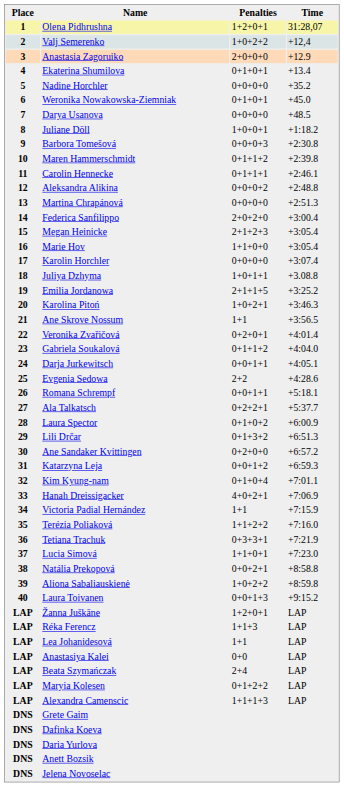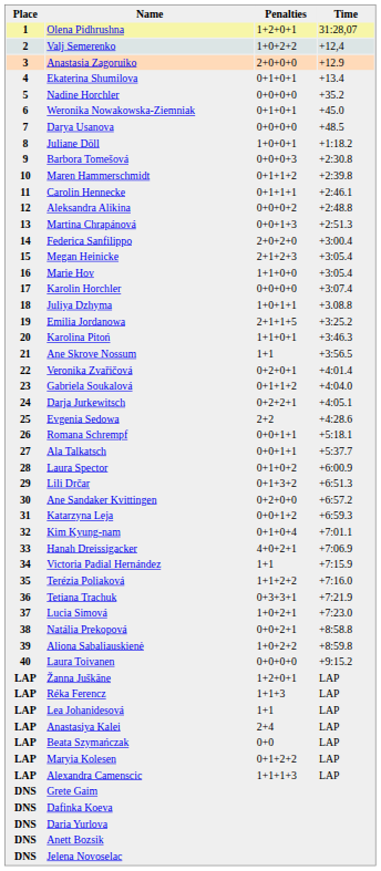Martina Chrapánová | Penalties: 0+0+0+0 -> 0+0+1+3
Karolina Pitoń | Penalties: 1+0+2+1 -> 1+1+0+1
Darja Jurkewitsch | Penalties: 0+0+1+1 -> 0+2+2+1
Ala Talkatsch | Penalties: 0+2+2+1 -> 0+0+1+1
Lucia Simová | Penalties: 1+1+0+1 -> 1+0+2+1
Laura Toivanen | Penalties: 0+0+1+3 -> 0+0+0+0
Anastasiya Kalei | Penalties: 0+0 -> 2+4
Beata Szymańczak | Penalties: 2+4 -> 0+0
